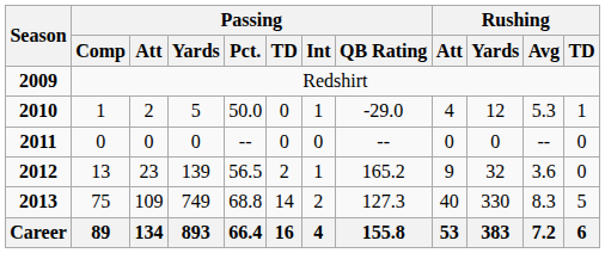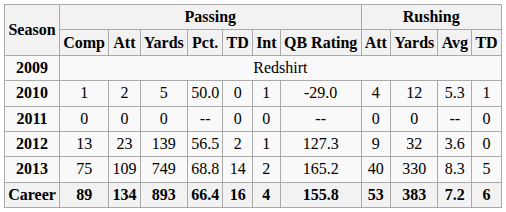2012 | Passing / QB Rating: 165.2 -> 127.3
2013 | Passing / QB Rating: 127.3 -> 165.2
